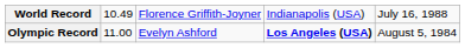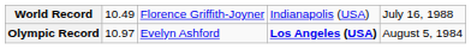Olympic Record | column 2: 11.00 -> 10.97
